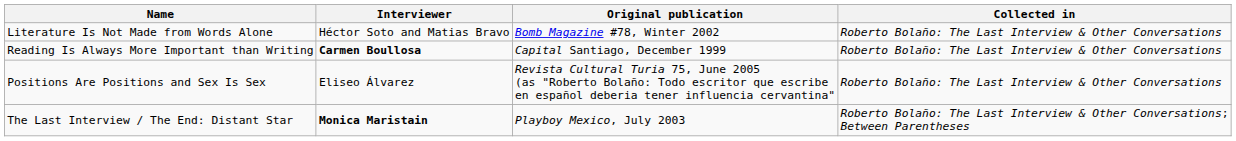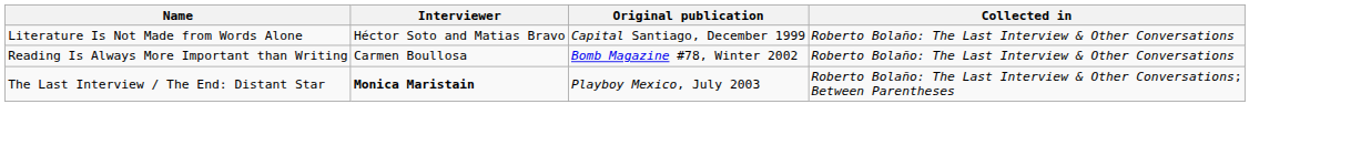Literature Is Not Made from Words Alone | Original publication: Bomb Magazine #78, Winter 2002 -> Capital Santiago, December 1999
Reading Is Always More Important than Writing | Interviewer: bold -> normal
Reading Is Always More Important than Writing | Original publication: Capital Santiago, December 1999 -> Bomb Magazine #78, Winter 2002
- row: Positions Are Positions and Sex Is Sex | Eliseo Álvarez | Revista Cultural Turia 75, June 2005 (as "Roberto Bolaño: Todo escritor que escribe en español deberia tener influencia cervantina" | Roberto Bolaño: The Last Interview & Other Conversations
